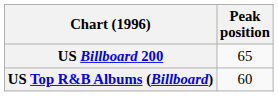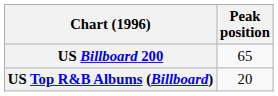US Top R&B Albums (Billboard) | Peak position: 60 -> 20
